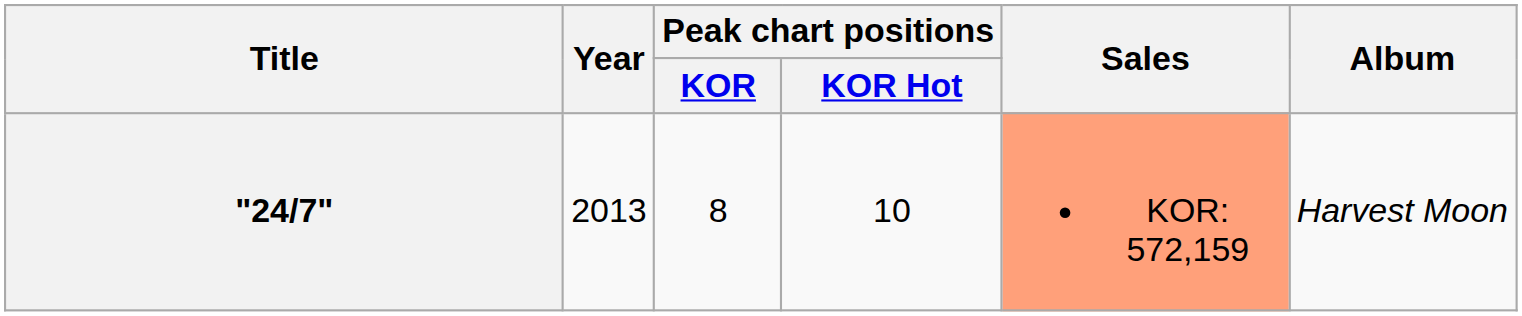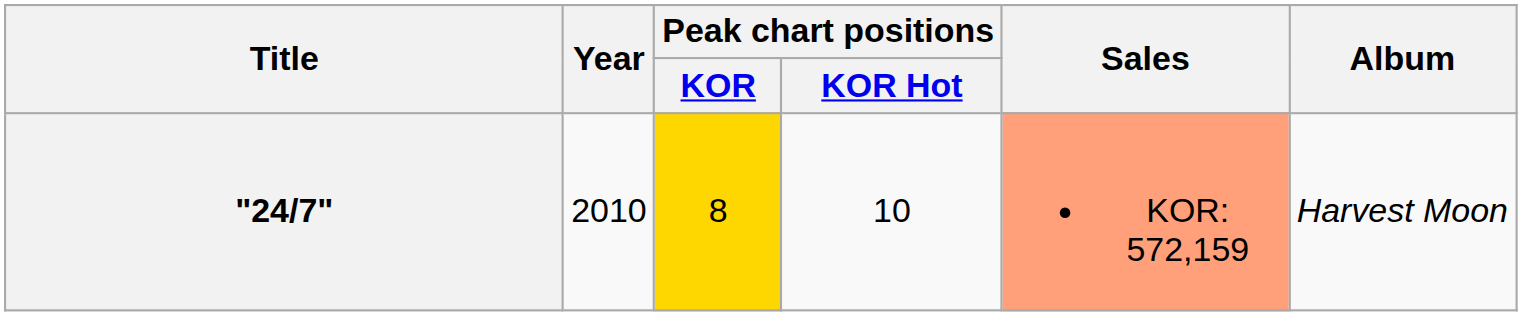"24/7" | Year: 2013 -> 2010
"24/7" | Peak chart positions / KOR: no background -> gold background
